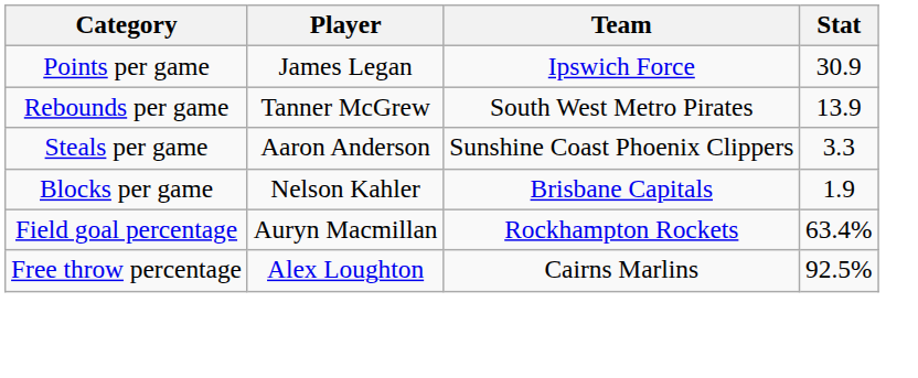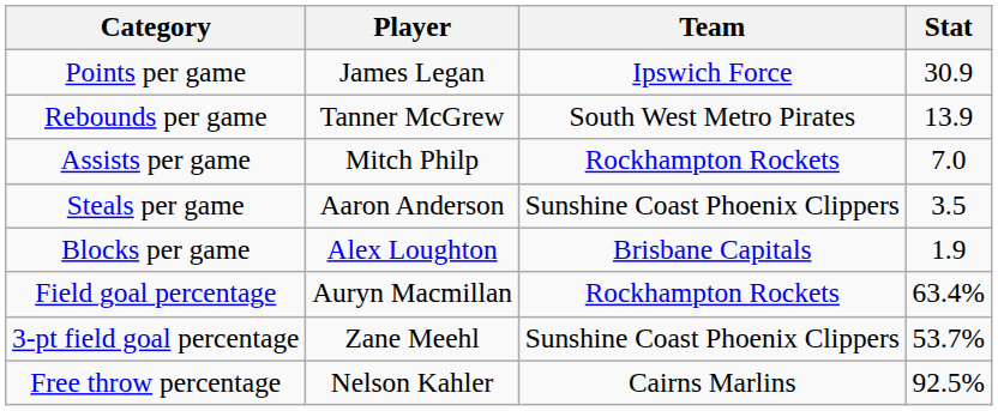+ row: Assists per game | Mitch Philp | Rockhampton Rockets | 7.0
Steals per game | Stat: 3.3 -> 3.5
Blocks per game | Player: Nelson Kahler -> Alex Loughton
+ row: 3-pt field goal percentage | Zane Meehl | Sunshine Coast Phoenix Clippers | 53.7%
Free throw percentage | Player: Alex Loughton -> Nelson Kahler
